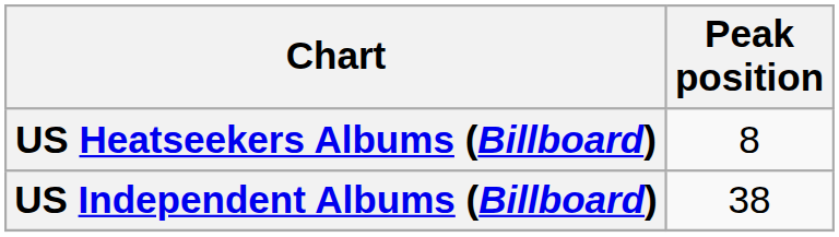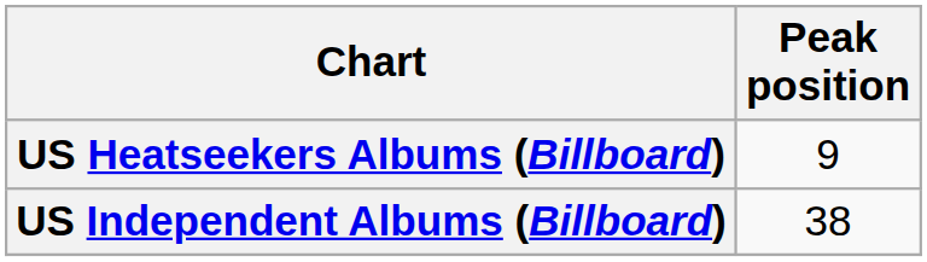US Heatseekers Albums (Billboard) | Peak position: 8 -> 9
